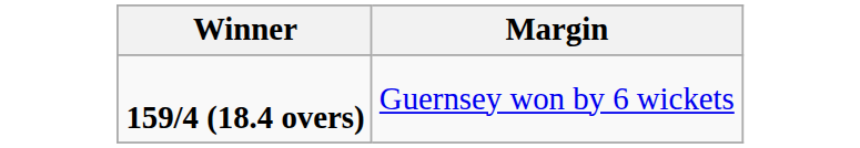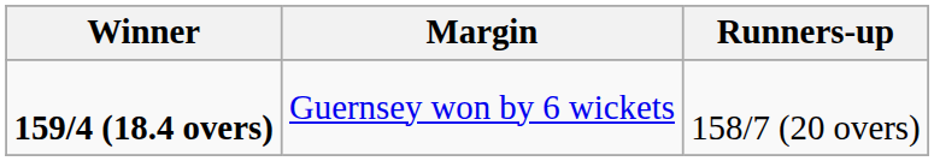+ column: Runners-up | 158/7 (20 overs)
